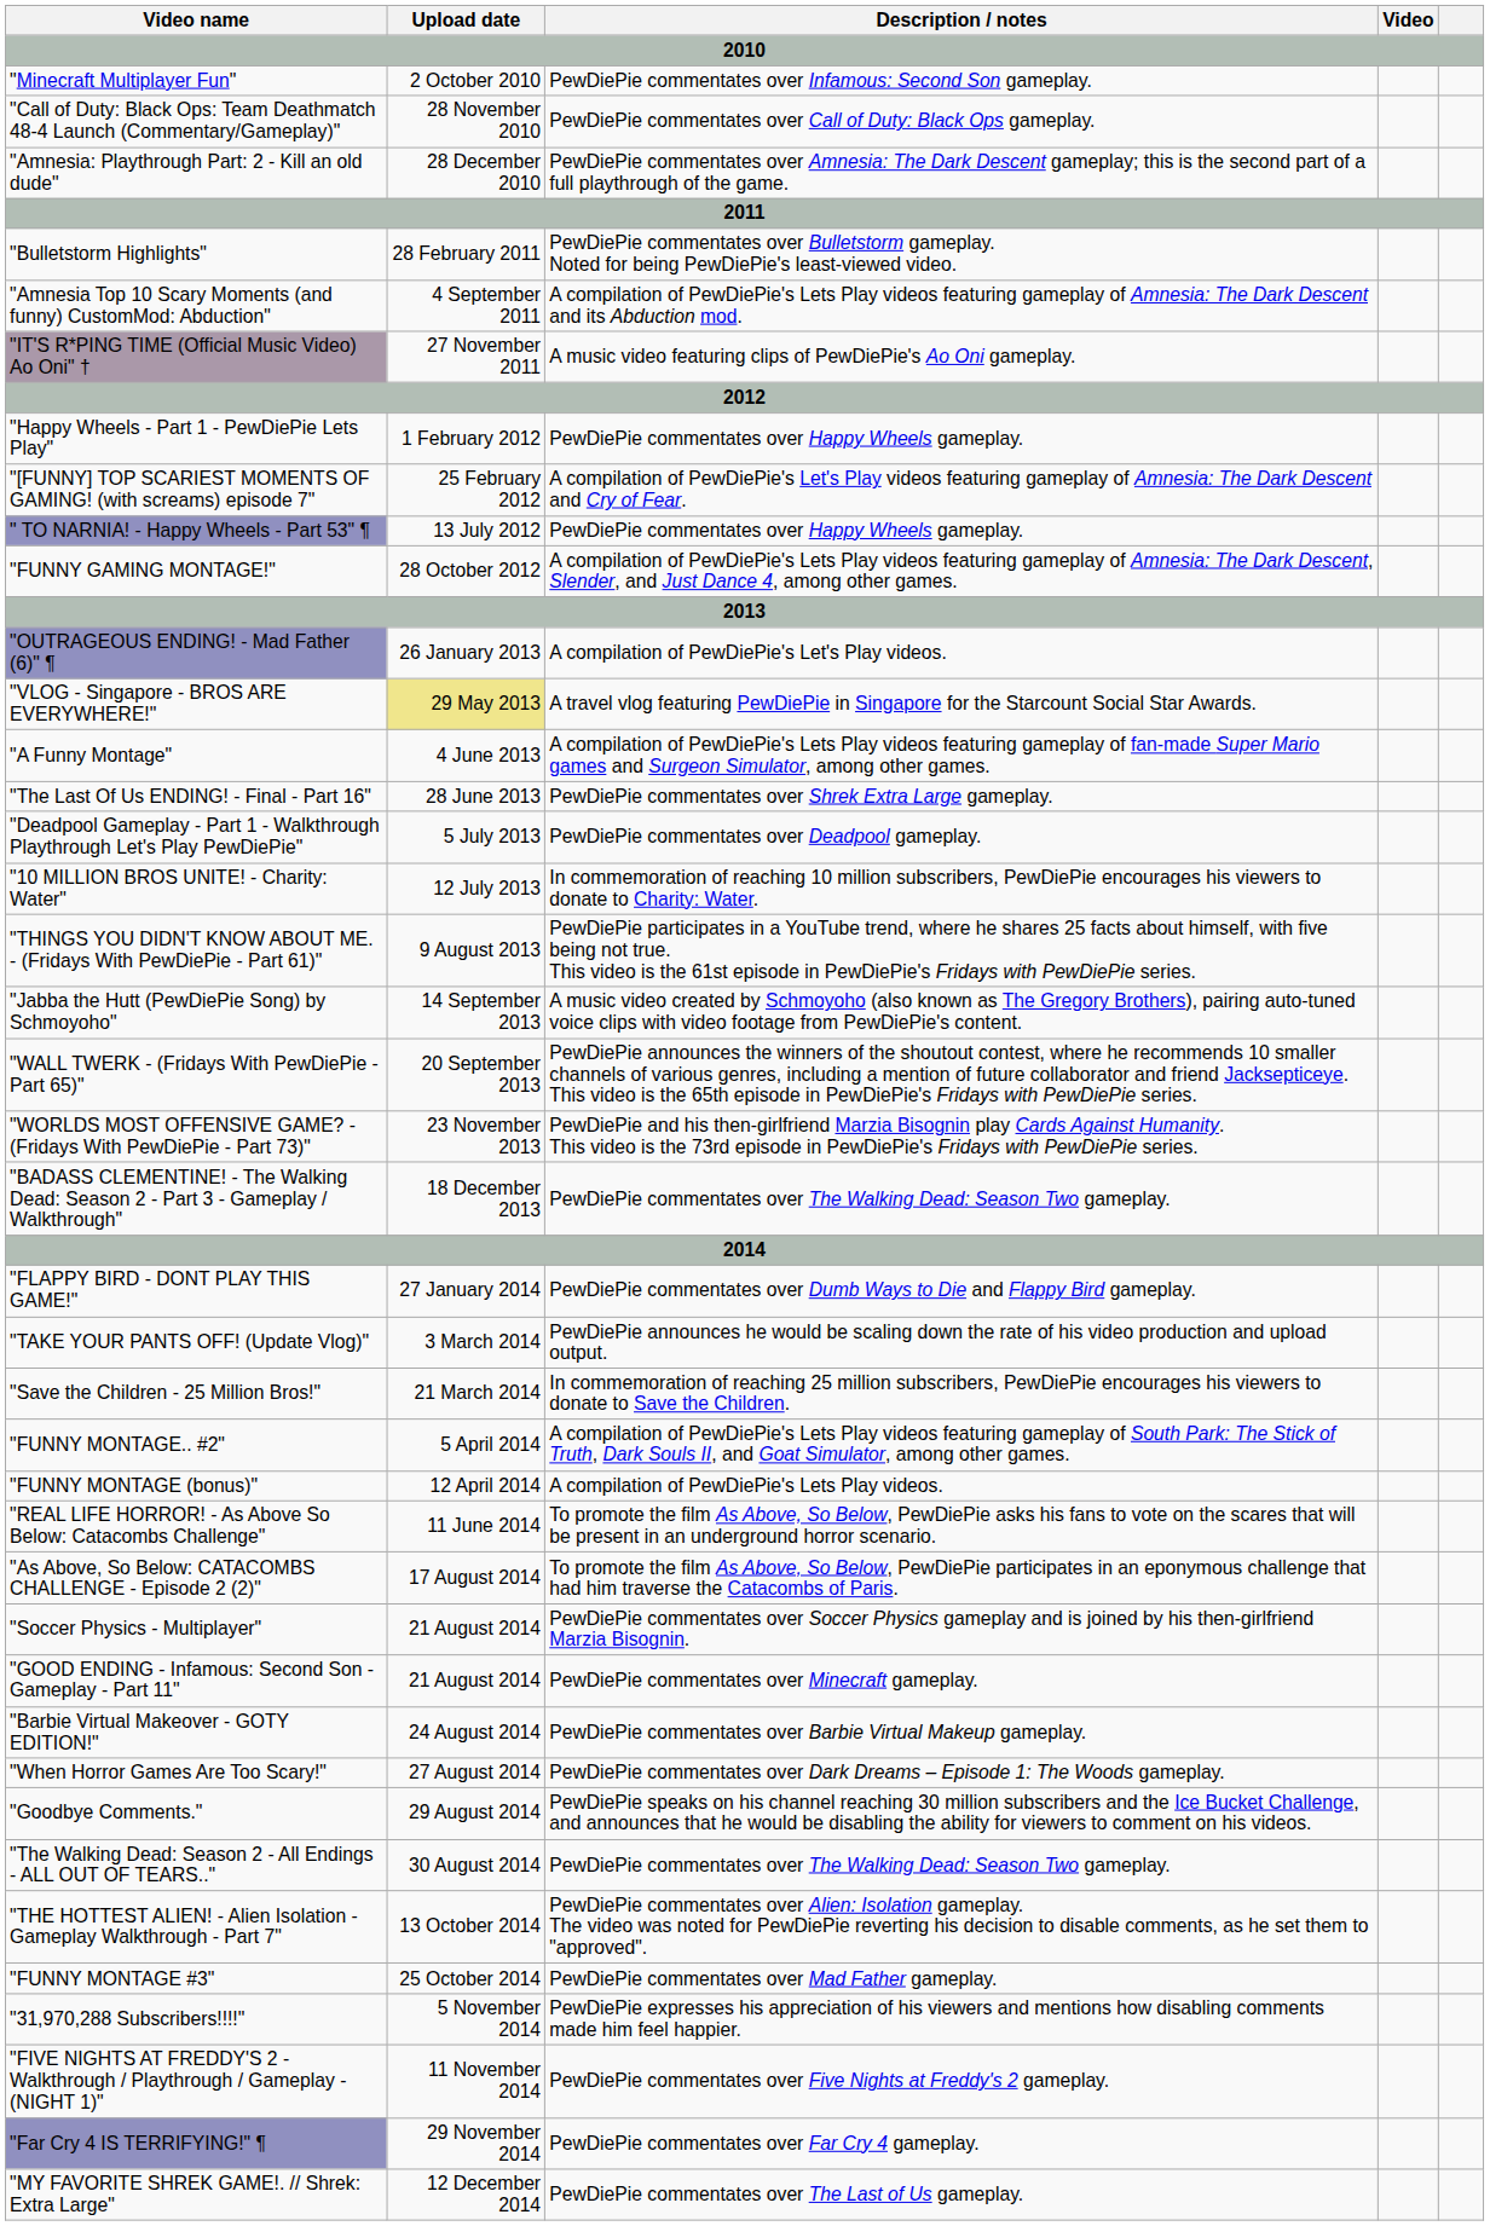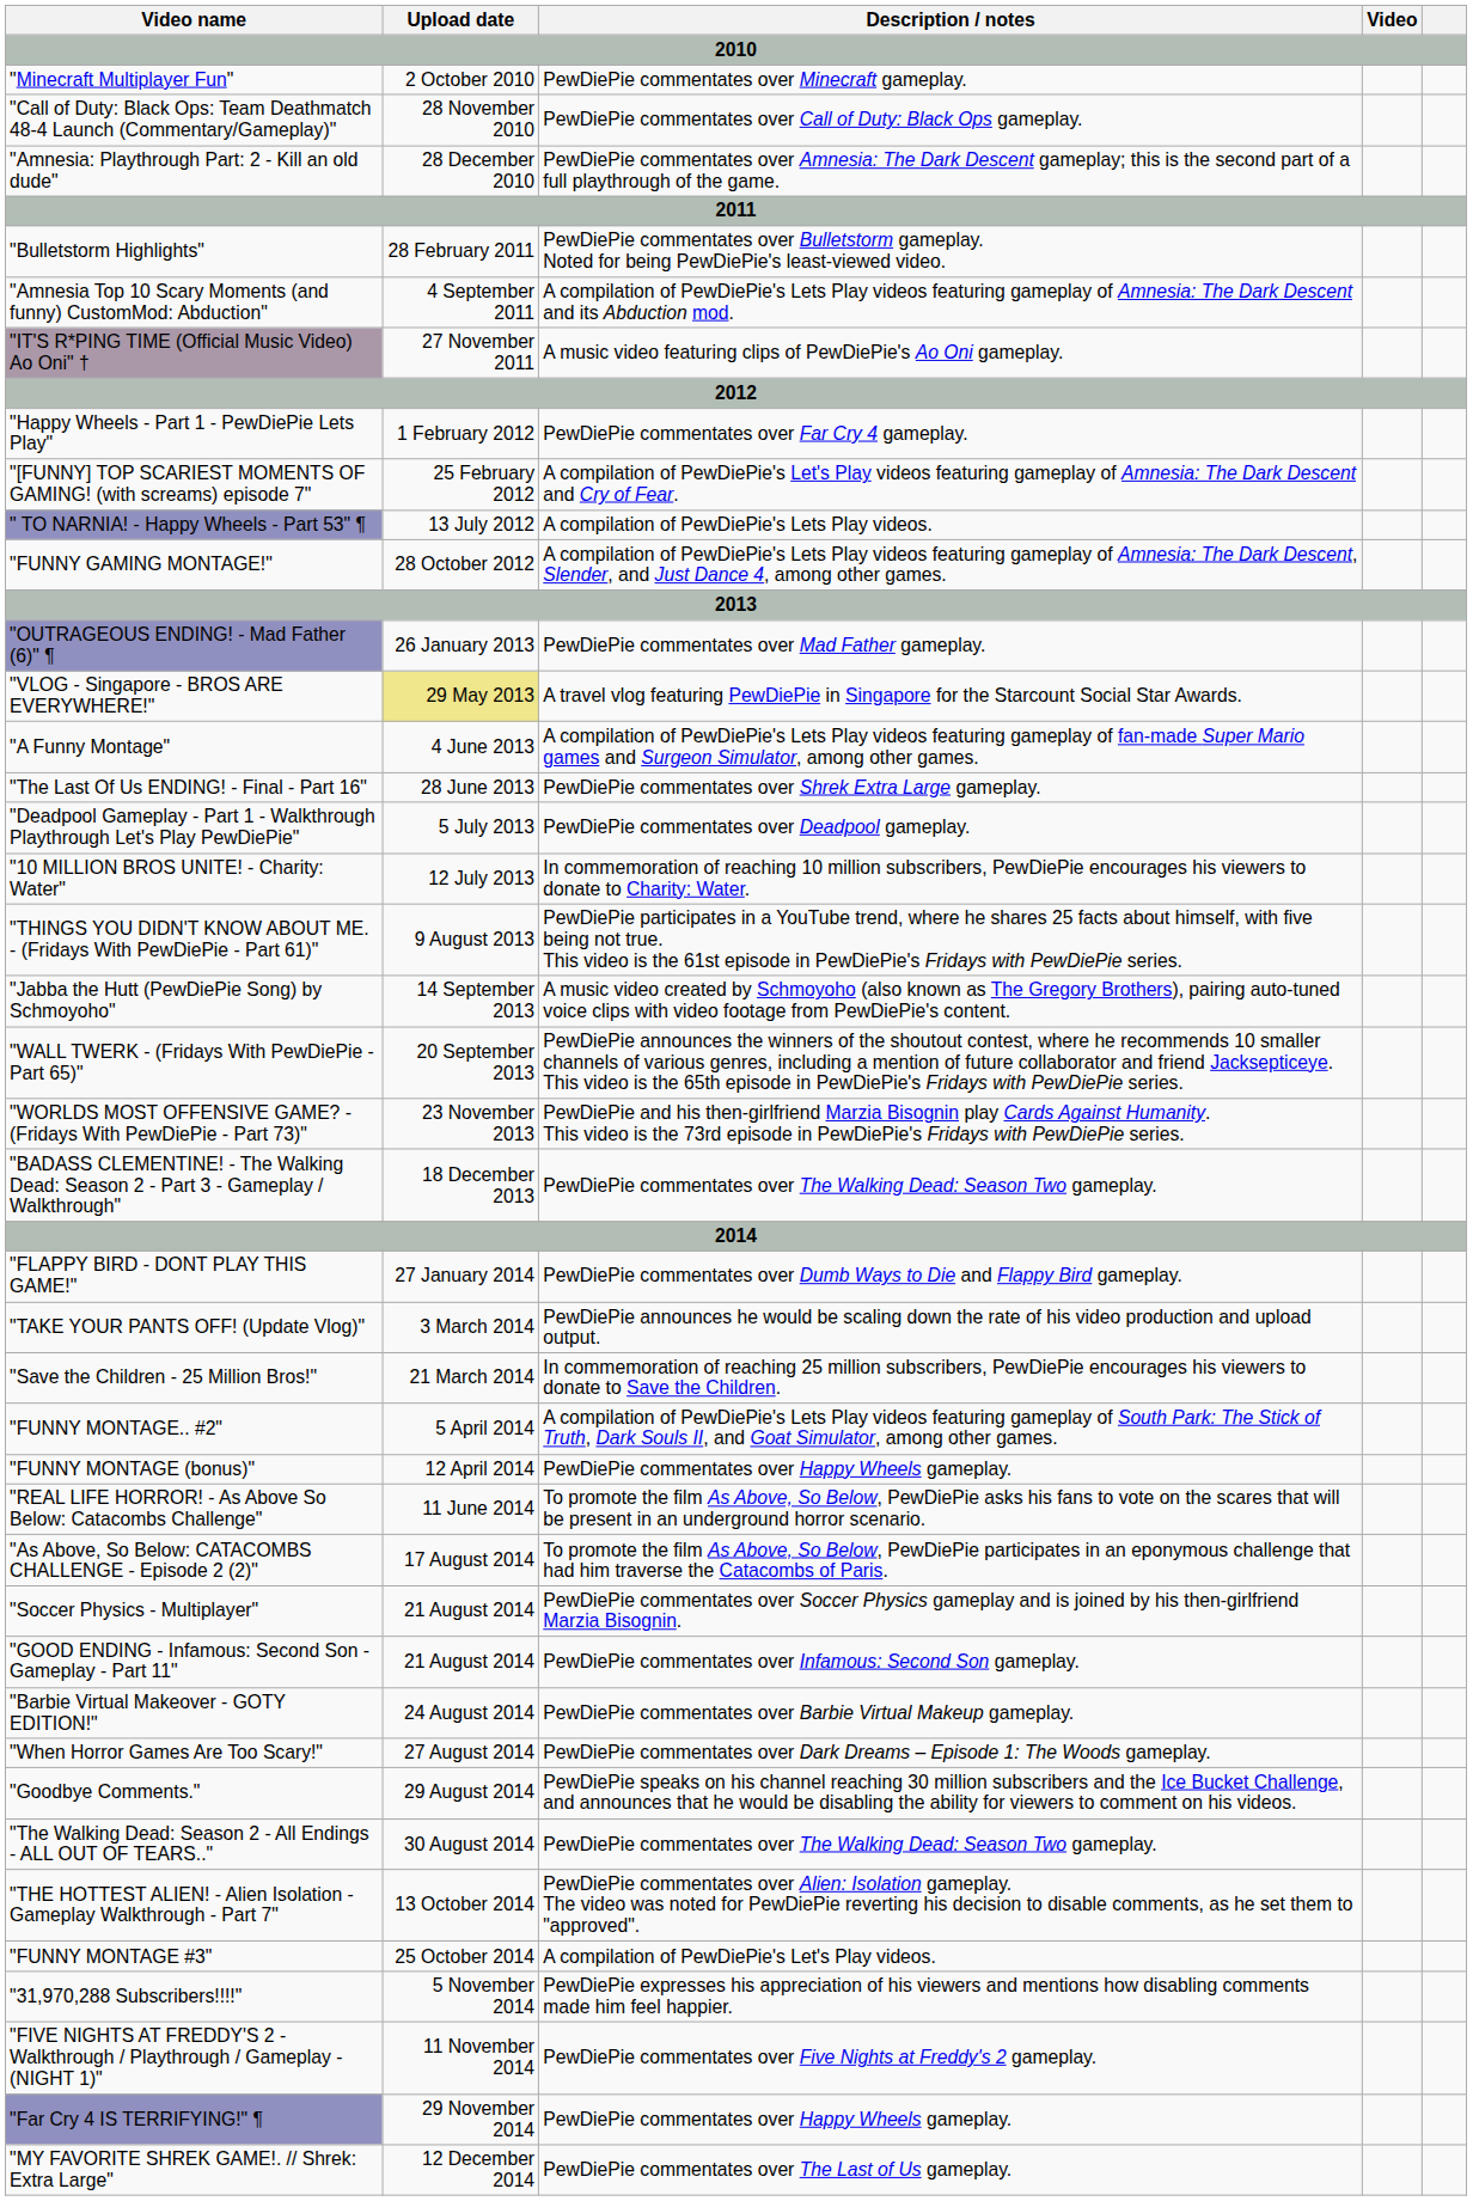"Minecraft Multiplayer Fun" | Description / notes: PewDiePie commentates over Infamous: Second Son gameplay. -> PewDiePie commentates over Minecraft gameplay.
"Happy Wheels - Part 1 - PewDiePie Lets Play" | Description / notes: PewDiePie commentates over Happy Wheels gameplay. -> PewDiePie commentates over Far Cry 4 gameplay.
" TO NARNIA! - Happy Wheels - Part 53" ¶ | Description / notes: PewDiePie commentates over Happy Wheels gameplay. -> A compilation of PewDiePie's Lets Play videos.
"OUTRAGEOUS ENDING! - Mad Father (6)" ¶ | Description / notes: A compilation of PewDiePie's Let's Play videos. -> PewDiePie commentates over Mad Father gameplay.
"FUNNY MONTAGE (bonus)" | Description / notes: A compilation of PewDiePie's Lets Play videos. -> PewDiePie commentates over Happy Wheels gameplay.
"GOOD ENDING - Infamous: Second Son - Gameplay - Part 11" | Description / notes: PewDiePie commentates over Minecraft gameplay. -> PewDiePie commentates over Infamous: Second Son gameplay.
"FUNNY MONTAGE #3" | Description / notes: PewDiePie commentates over Mad Father gameplay. -> A compilation of PewDiePie's Let's Play videos.
"Far Cry 4 IS TERRIFYING!" ¶ | Description / notes: PewDiePie commentates over Far Cry 4 gameplay. -> PewDiePie commentates over Happy Wheels gameplay.
